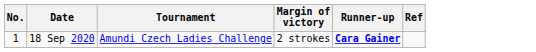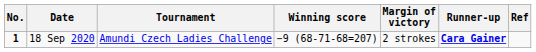+ column: Winning score | −9 (68-71-68=207)
18 Sep 2020 | No.: normal -> bold
